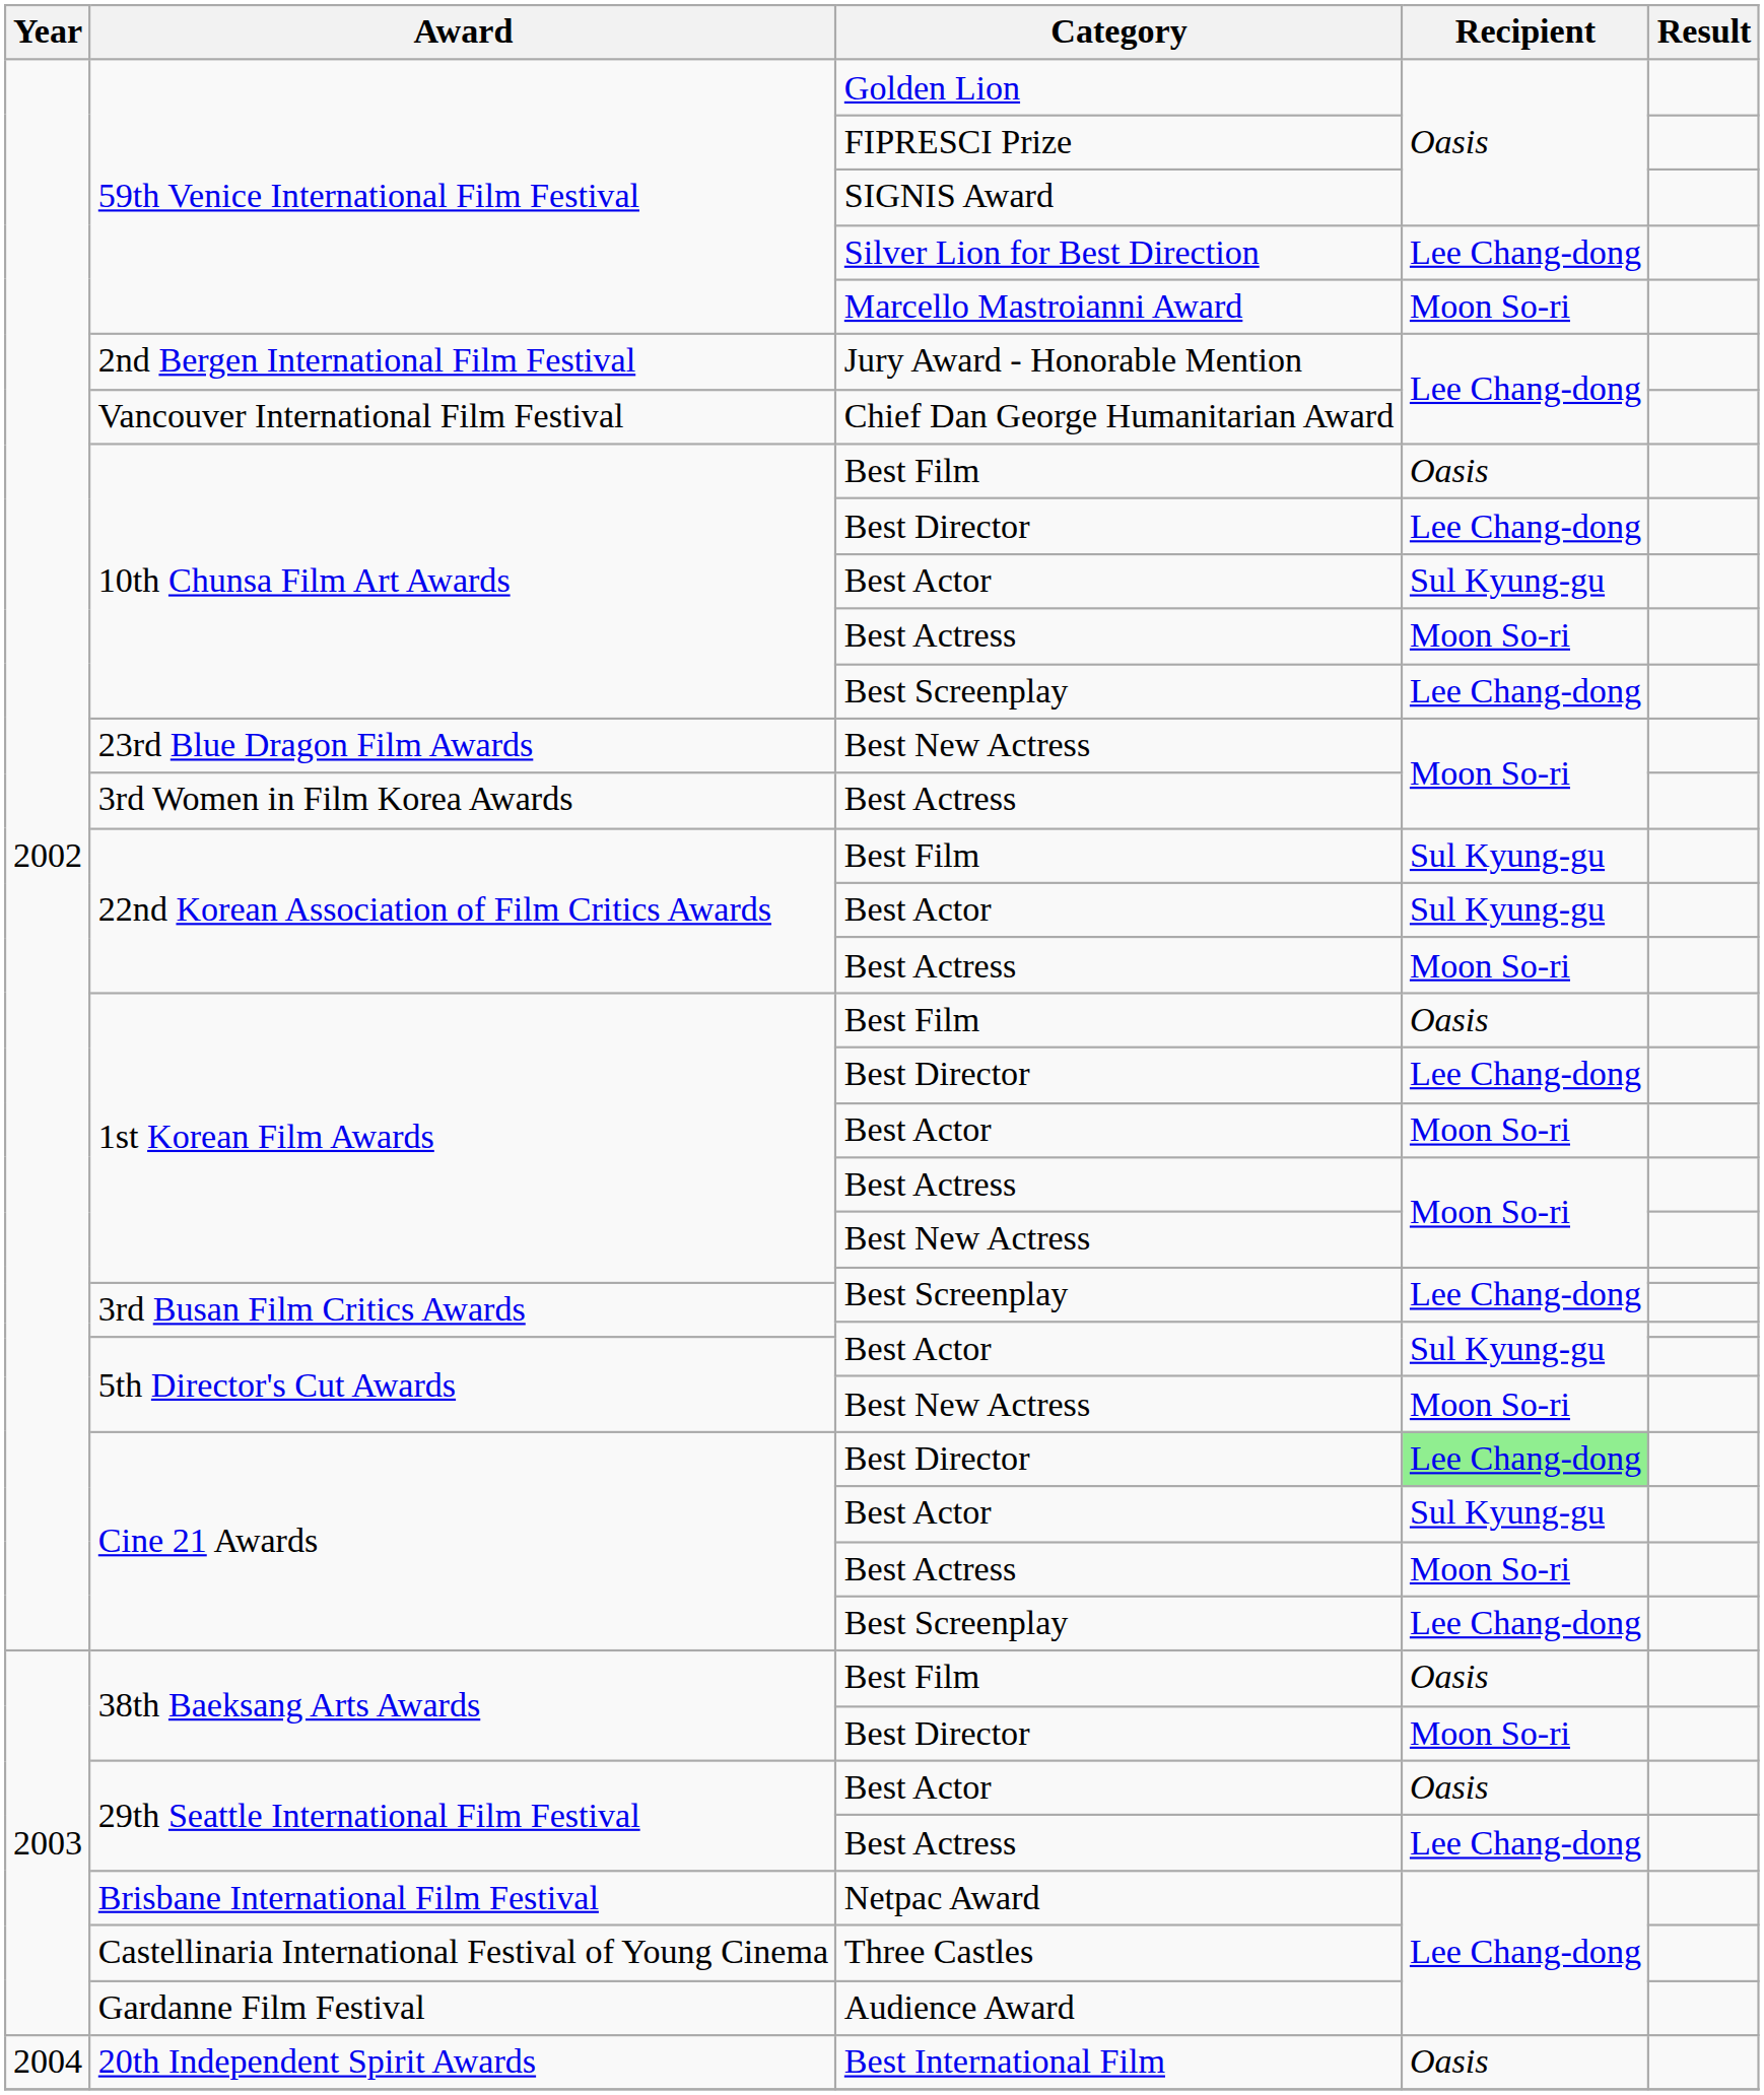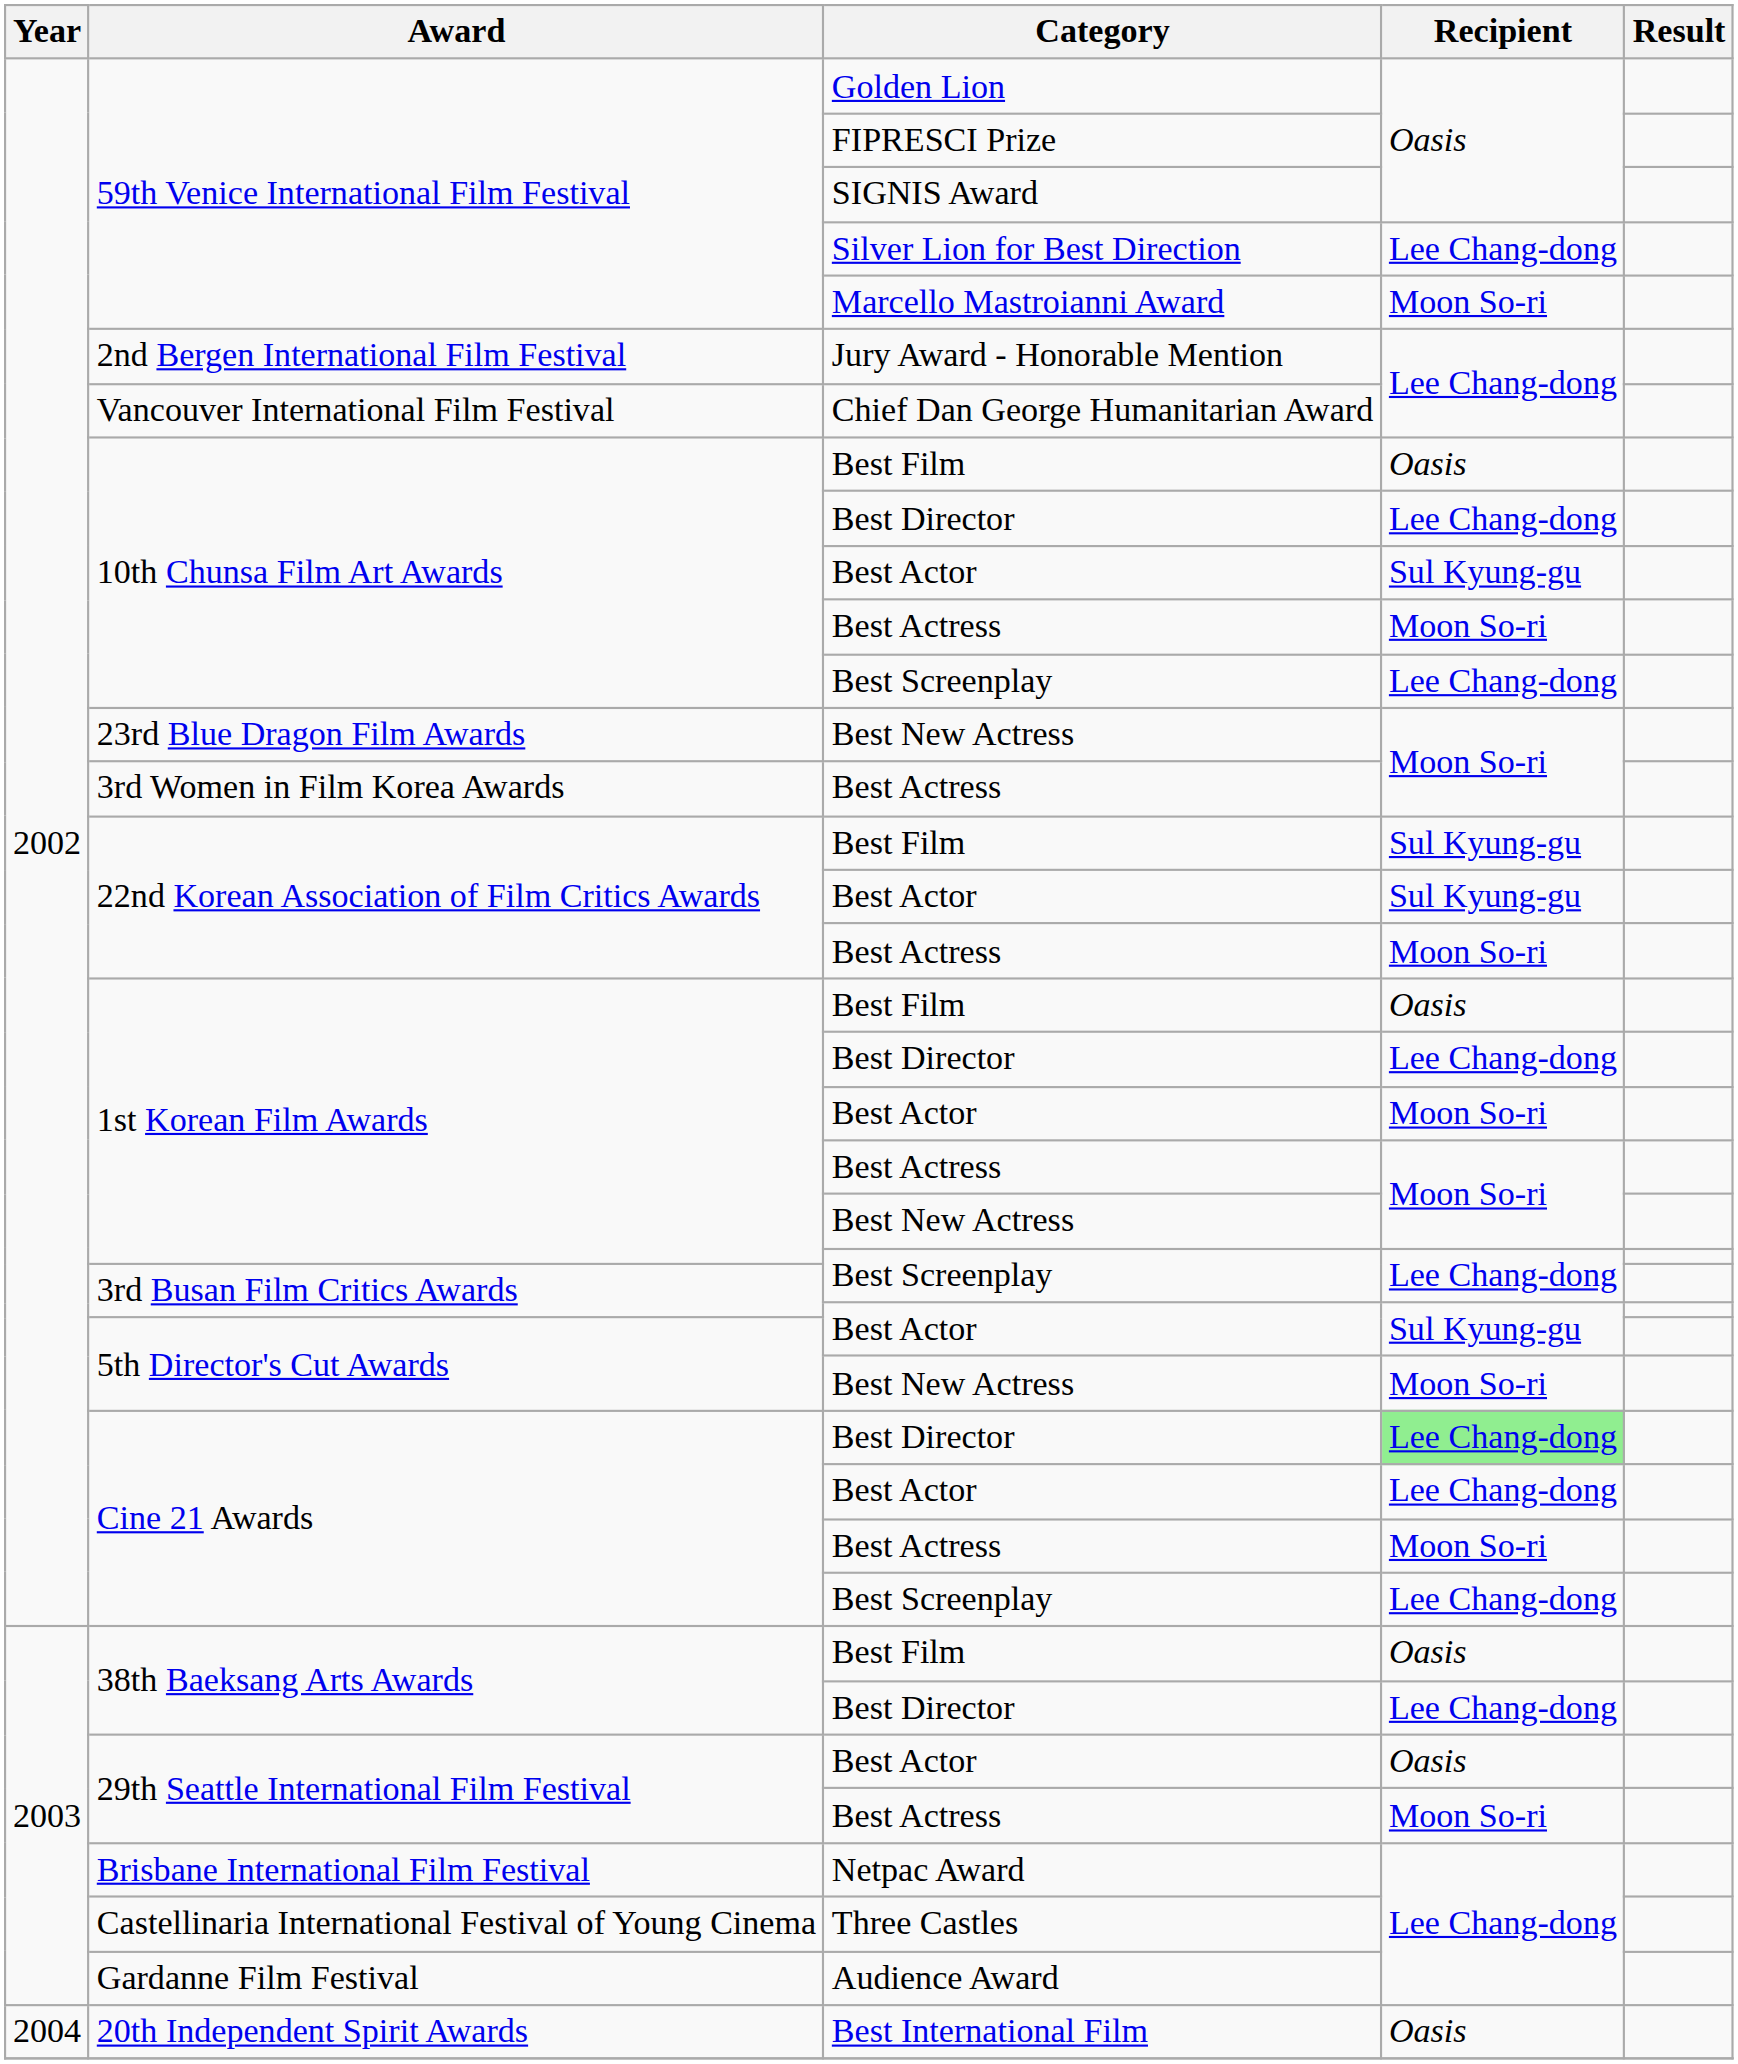Cine 21 Awards / Best Actor | Recipient: Sul Kyung-gu -> Lee Chang-dong
38th Baeksang Arts Awards / Best Director | Recipient: Moon So-ri -> Lee Chang-dong
29th Seattle International Film Festival / Best Actress | Recipient: Lee Chang-dong -> Moon So-ri
